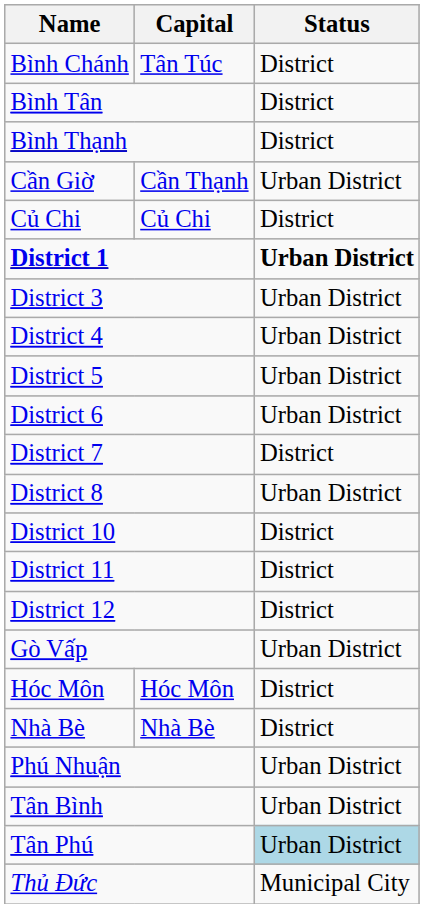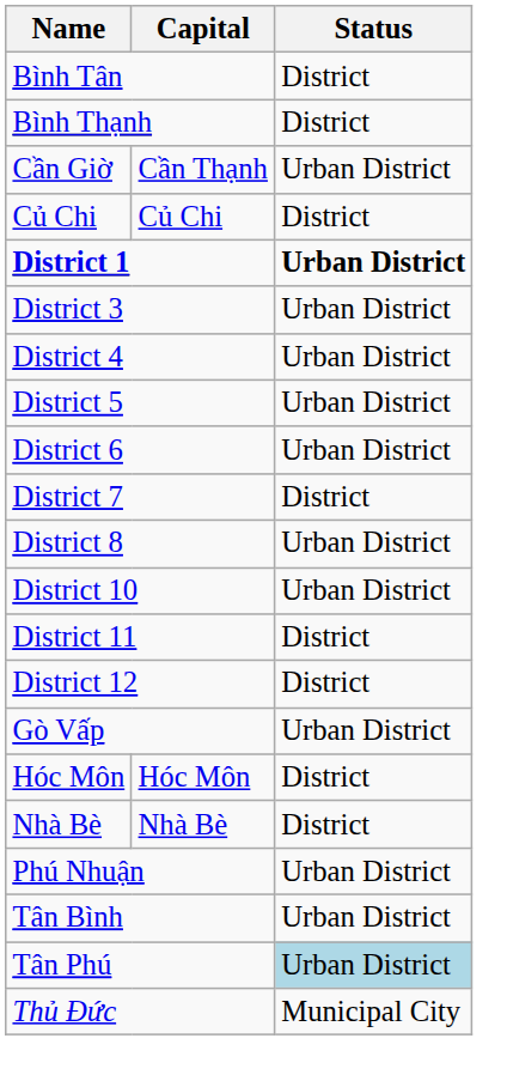- row: Bình Chánh | Tân Túc | District
District 10 | Status: District -> Urban District
